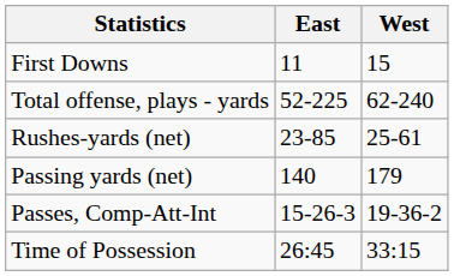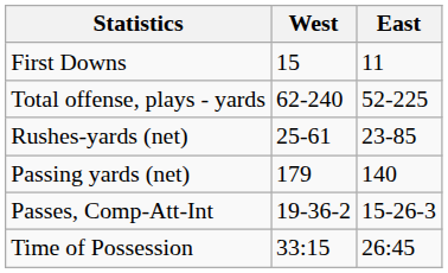columns swapped: East <-> West
